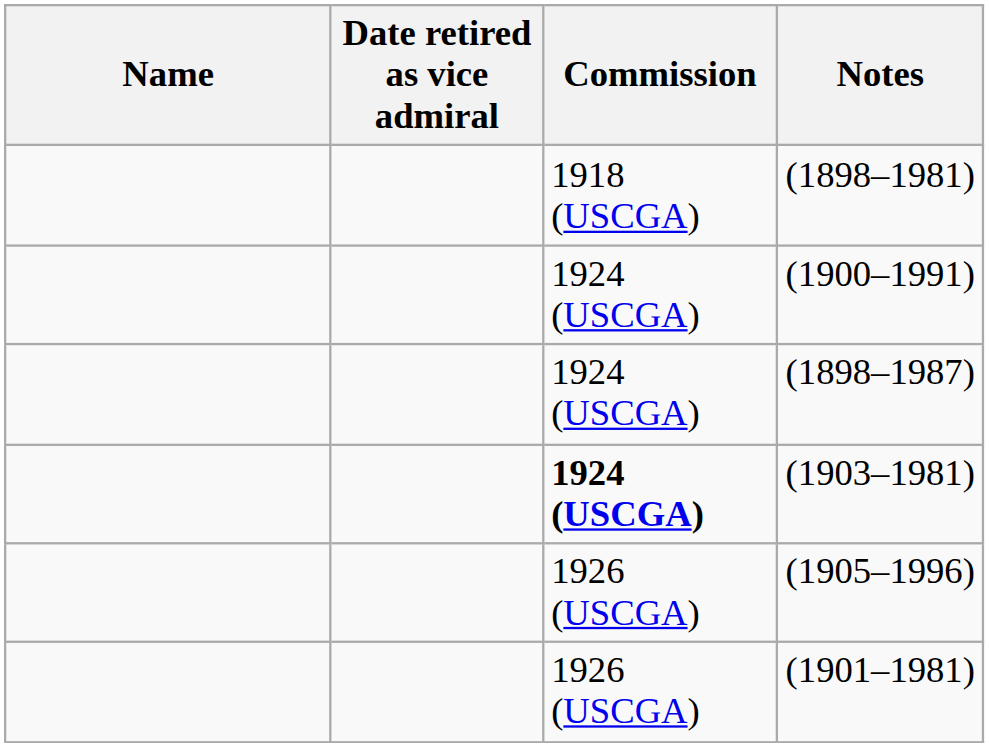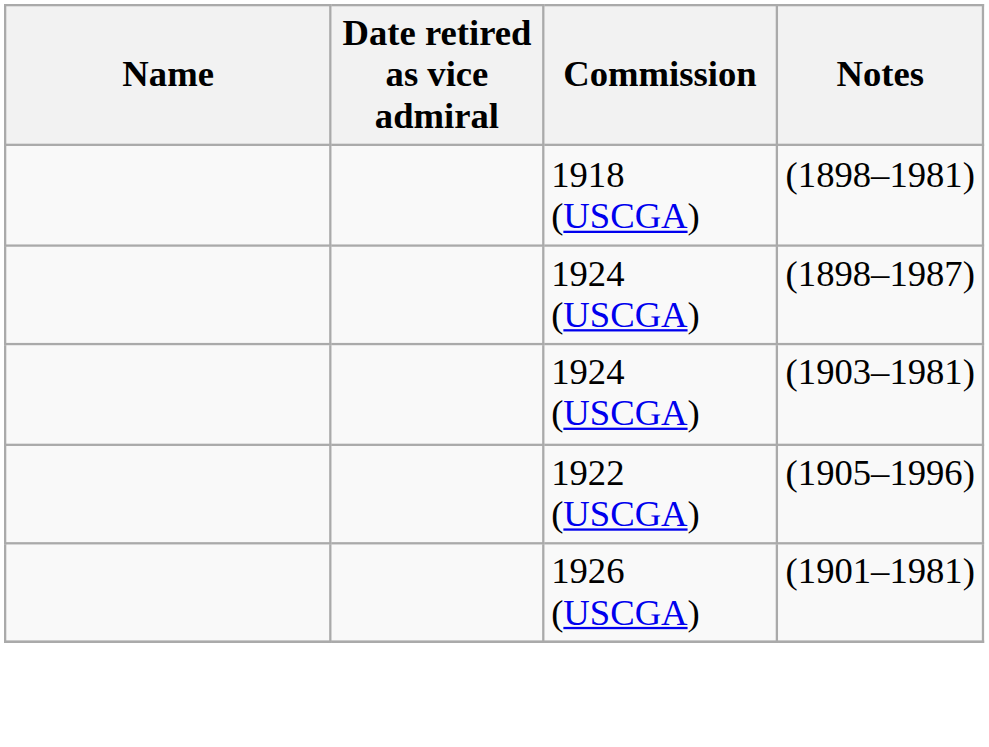- row: 1924 (USCGA) | (1900–1991)
(1903–1981) | Commission: bold -> normal
(1905–1996) | Commission: 1926 (USCGA) -> 1922 (USCGA)
